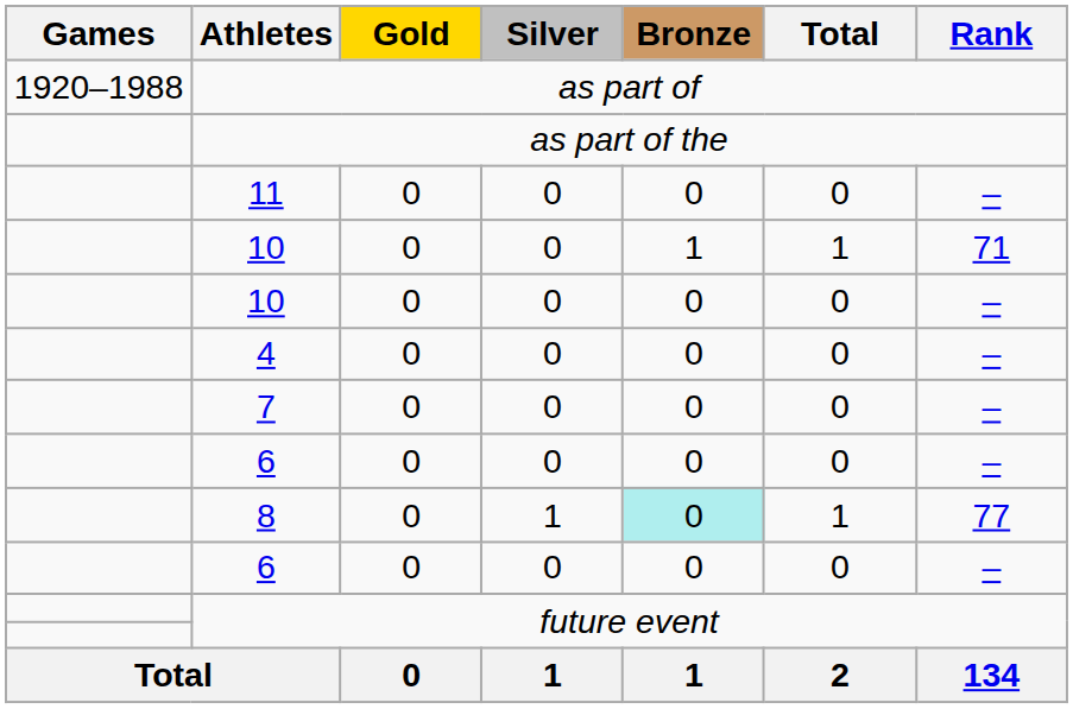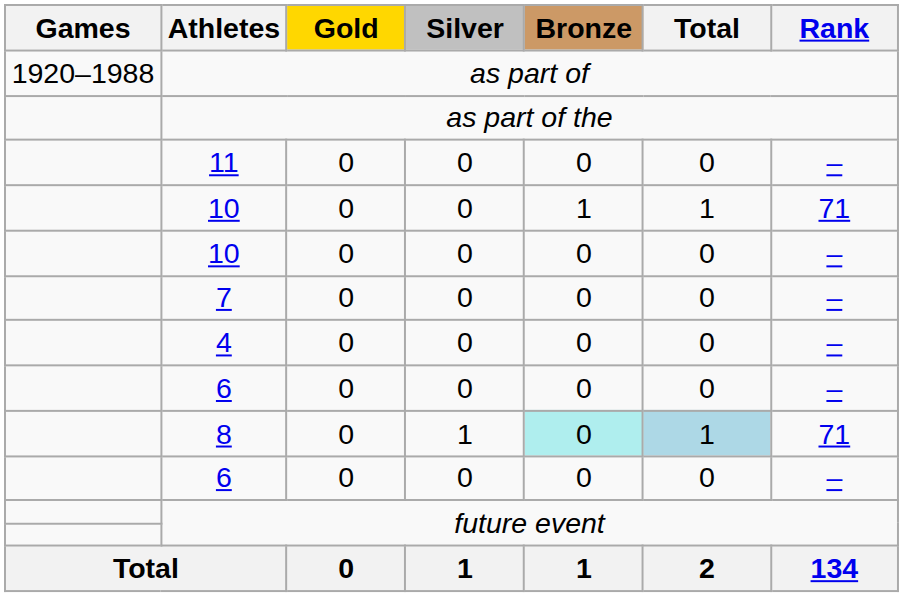rows swapped: 7 <-> 4
8 | Total: no background -> lightblue background
8 | Rank: 77 -> 71
